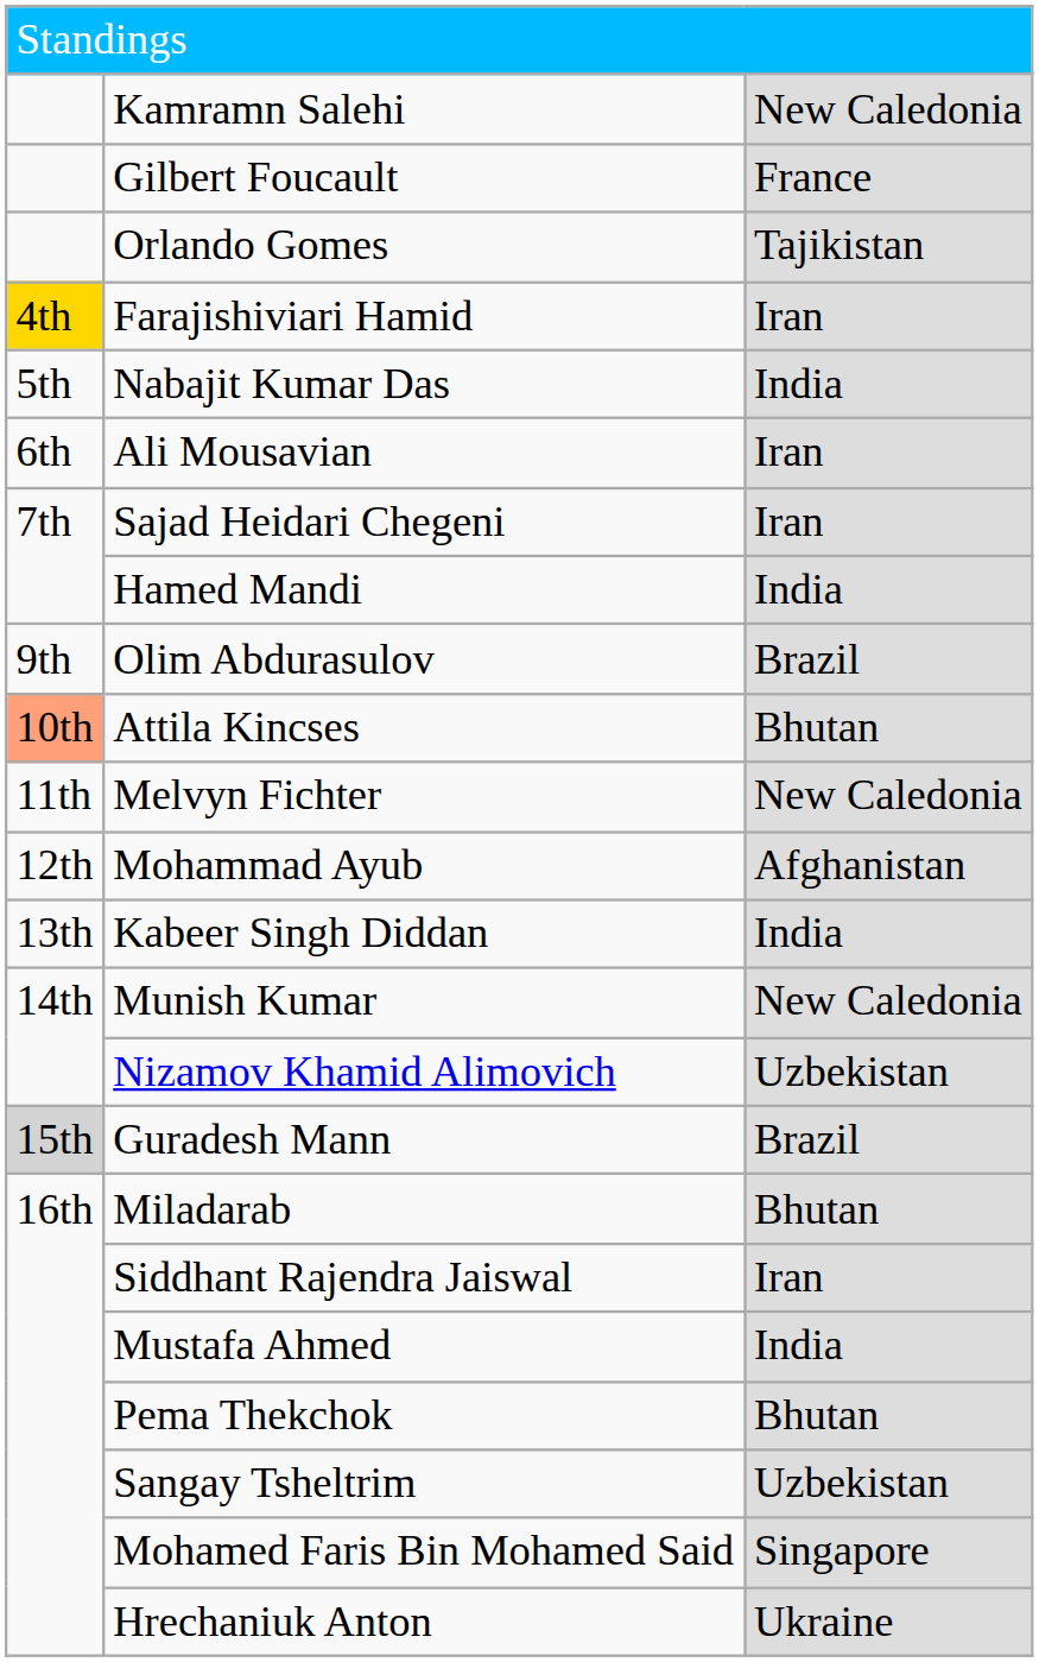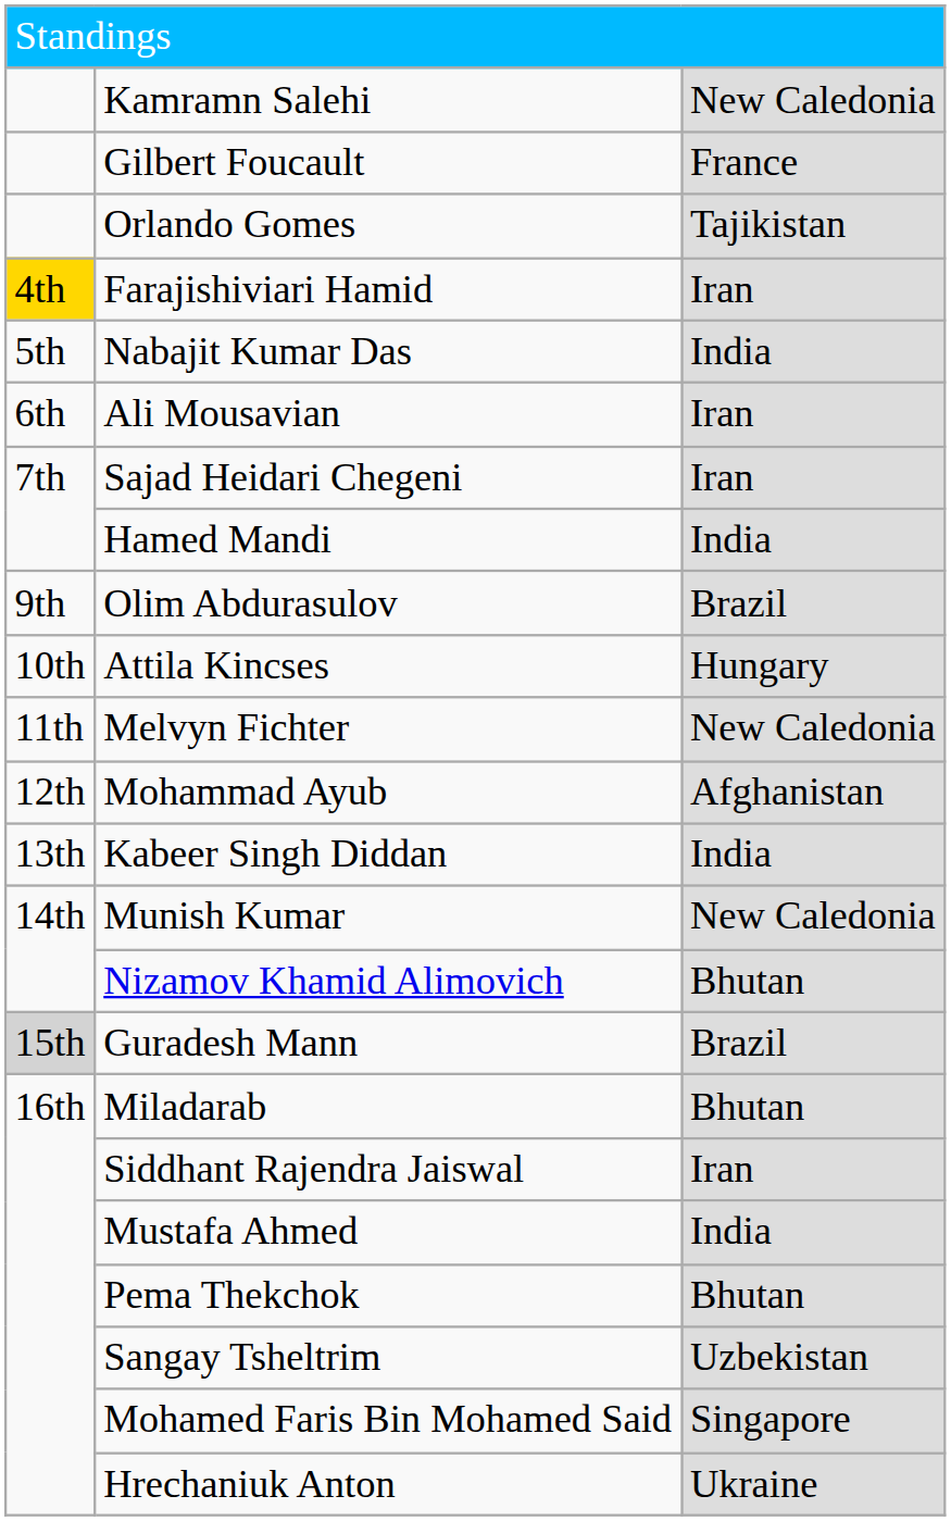Attila Kincses | column 1: lightsalmon background -> no background
Attila Kincses | column 3: Bhutan -> Hungary
Nizamov Khamid Alimovich | column 3: Uzbekistan -> Bhutan
